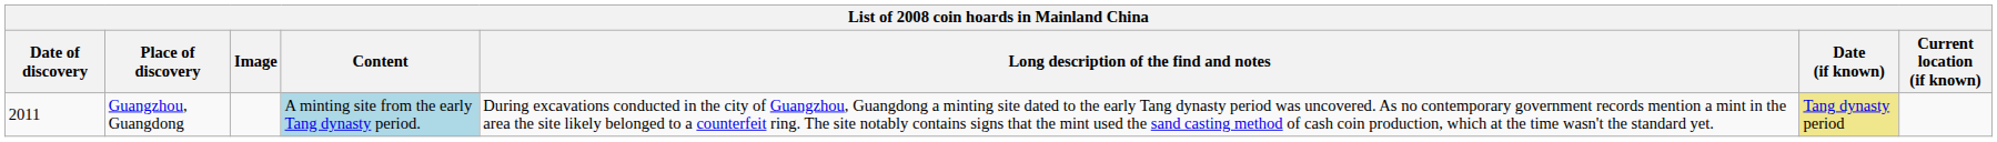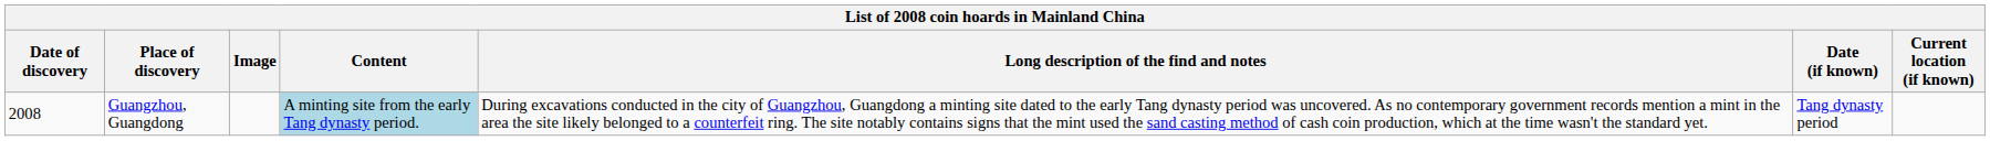Guangzhou, Guangdong | Date of discovery: 2011 -> 2008
Guangzhou, Guangdong | Date (if known): khaki background -> no background
